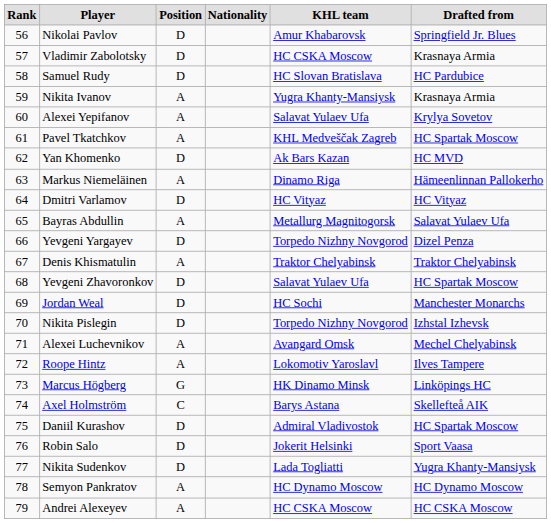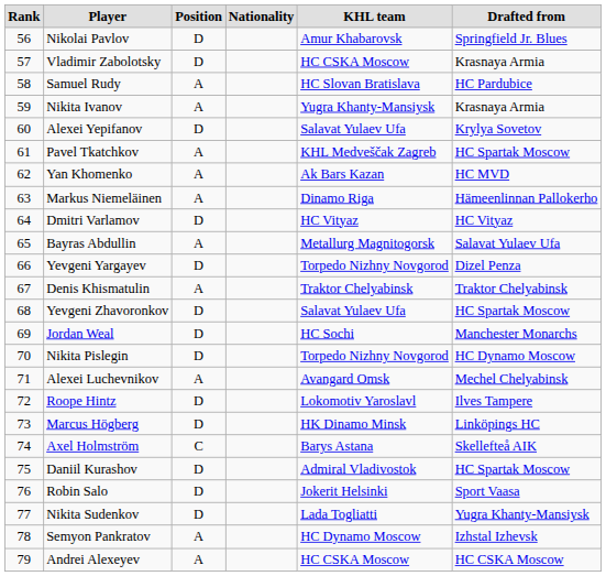Samuel Rudy | Position: D -> A
Alexei Yepifanov | Position: A -> D
Yan Khomenko | Position: D -> A
Nikita Pislegin | Drafted from: Izhstal Izhevsk -> HC Dynamo Moscow
Roope Hintz | Position: A -> D
Marcus Högberg | Position: G -> D
Semyon Pankratov | Drafted from: HC Dynamo Moscow -> Izhstal Izhevsk
